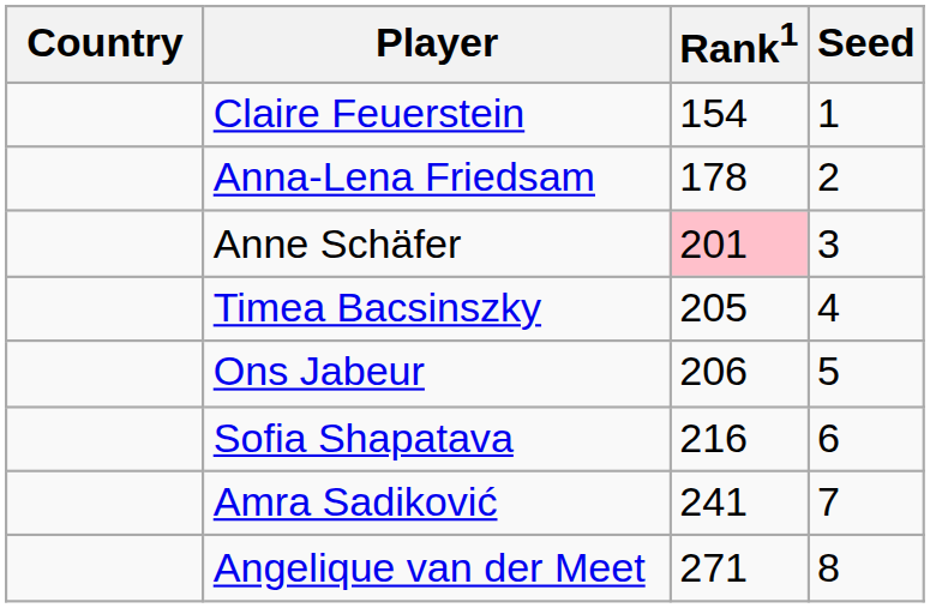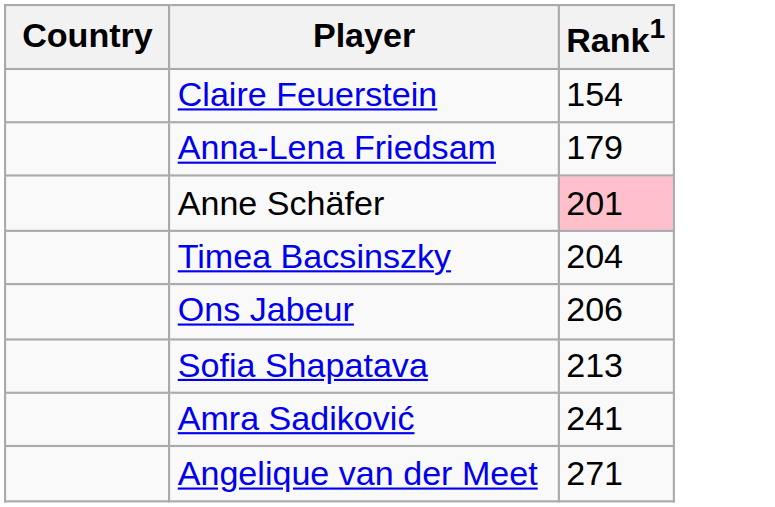- column: Seed | 1 | 2 | 3 | 4 | 5 | 6 | 7 | 8
Anna-Lena Friedsam | Rank1: 178 -> 179
Timea Bacsinszky | Rank1: 205 -> 204
Sofia Shapatava | Rank1: 216 -> 213
